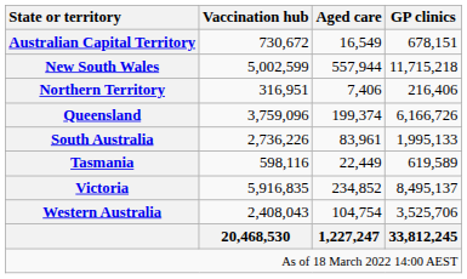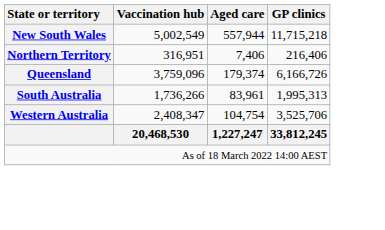- row: Australian Capital Territory | 730,672 | 16,549 | 678,151
New South Wales | Vaccination hub: 5,002,599 -> 5,002,549
Queensland | Aged care: 199,374 -> 179,374
South Australia | Vaccination hub: 2,736,226 -> 1,736,266
South Australia | GP clinics: 1,995,133 -> 1,995,313
- row: Tasmania | 598,116 | 22,449 | 619,589
- row: Victoria | 5,916,835 | 234,852 | 8,495,137
Western Australia | Vaccination hub: 2,408,043 -> 2,408,347
